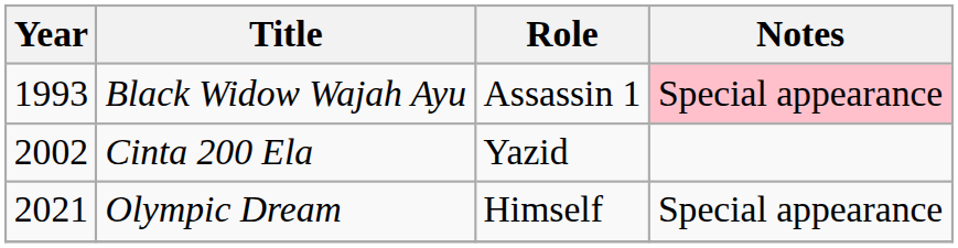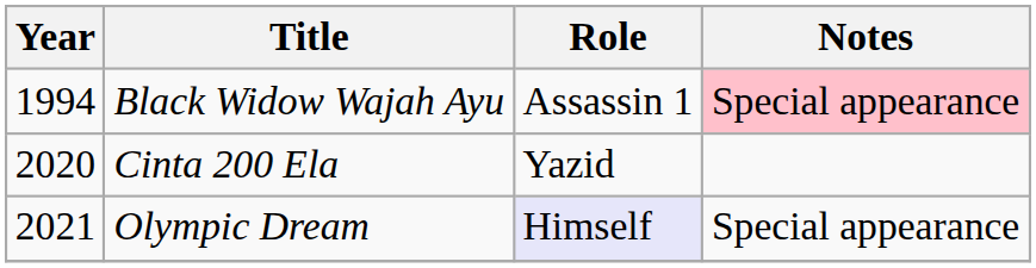Black Widow Wajah Ayu | Year: 1993 -> 1994
Cinta 200 Ela | Year: 2002 -> 2020
Olympic Dream | Role: no background -> lavender background
